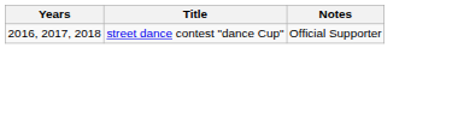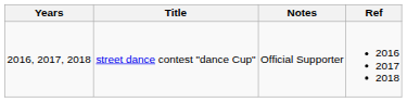+ column: Ref | 2016 2017 2018
